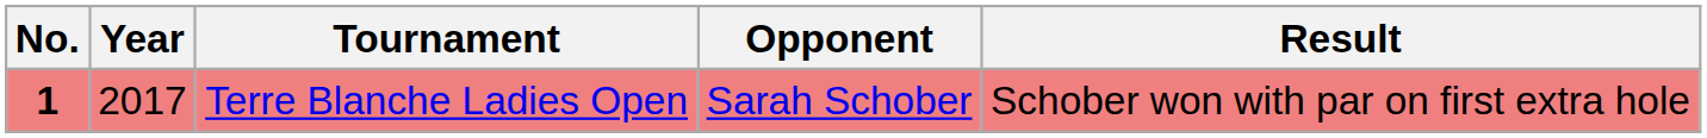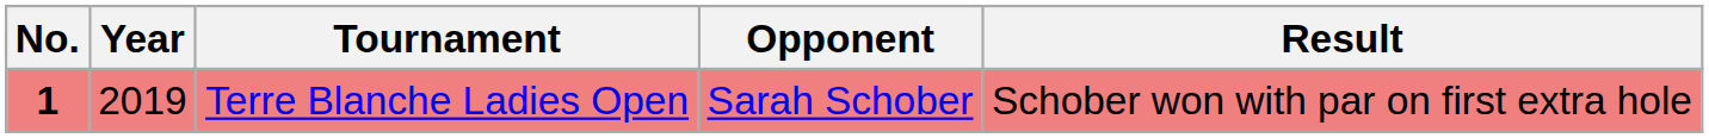Terre Blanche Ladies Open | Year: 2017 -> 2019
